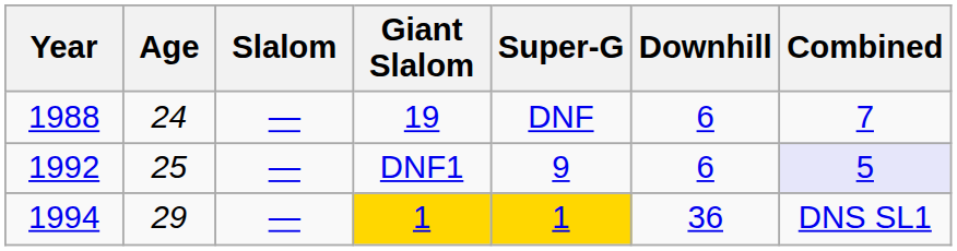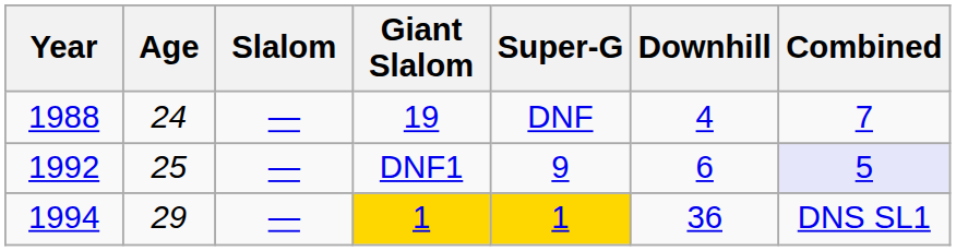1988 | Downhill: 6 -> 4
